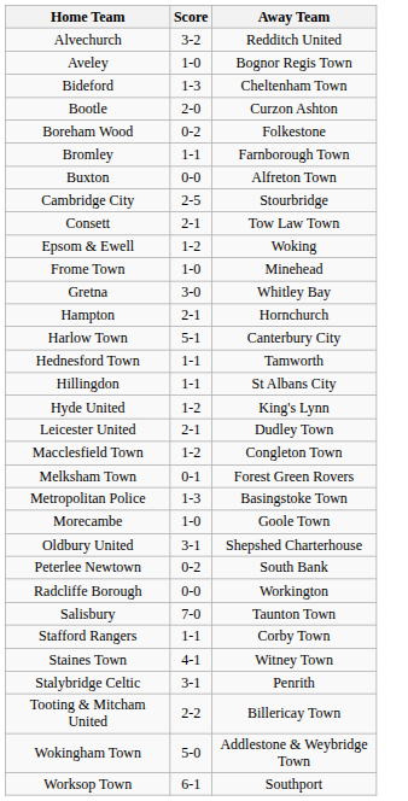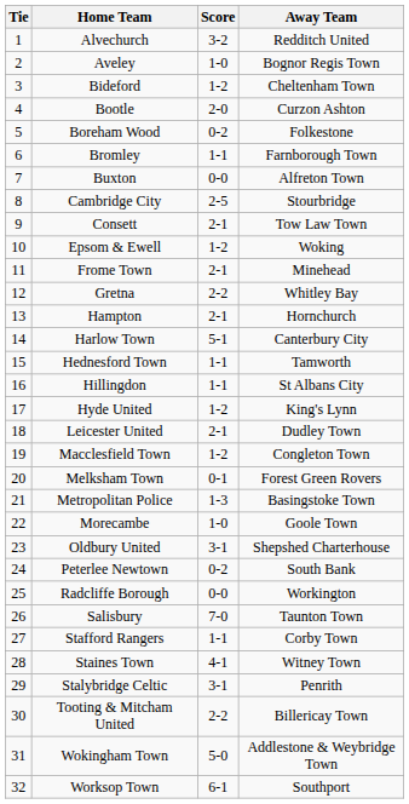+ column: Tie | 1 | 2 | 3 | 4 | 5 | 6 | 7 | 8 | 9 | 10 | 11 | 12 | 13 | 14 | 15 | 16 | 17 | 18 | 19 | 20 | 21 | 22 | 23 | 24 | 25 | 26 | 27 | 28 | 29 | 30 | 31 | 32
Bideford | Score: 1-3 -> 1-2
Frome Town | Score: 1-0 -> 2-1
Gretna | Score: 3-0 -> 2-2
